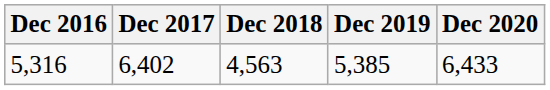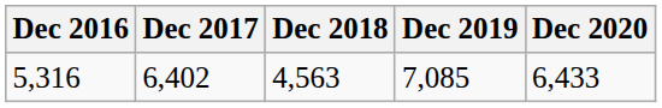5,316 | Dec 2019: 5,385 -> 7,085
